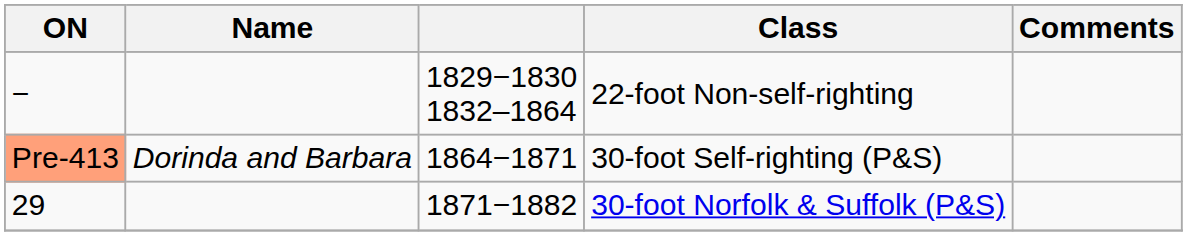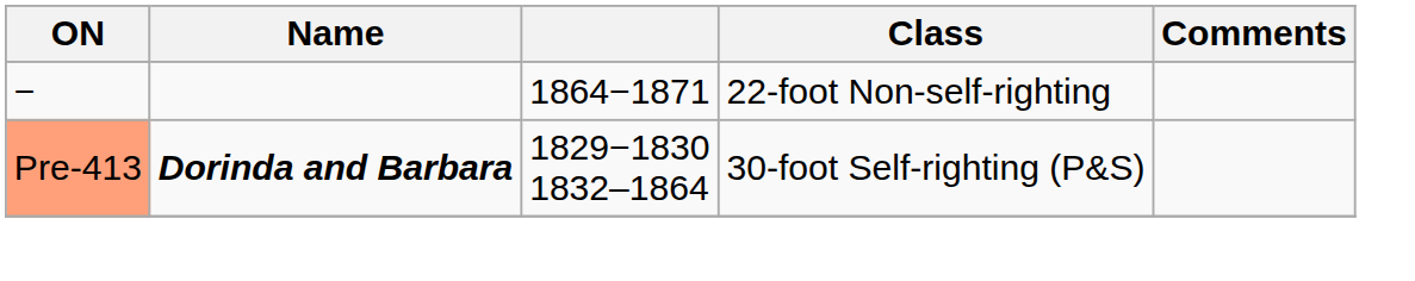22-foot Non-self-righting | column 3: 1829−1830 1832–1864 -> 1864−1871
30-foot Self-righting (P&S) | Name: normal -> bold
30-foot Self-righting (P&S) | column 3: 1864−1871 -> 1829−1830 1832–1864
- row: 29 | 1871−1882 | 30-foot Norfolk & Suffolk (P&S)
